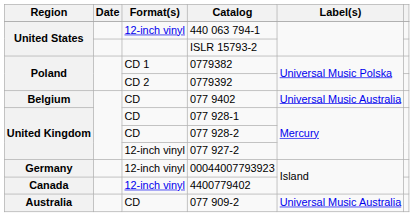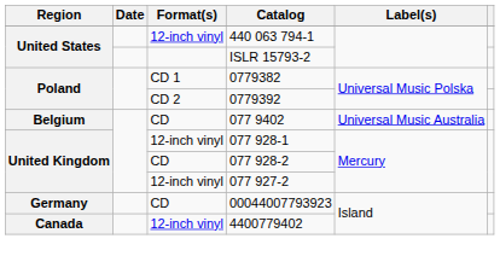077 928-1 | Format(s): CD -> 12-inch vinyl
00044007793923 | Format(s): 12-inch vinyl -> CD
- row: Australia | CD | 077 909-2 | Universal Music Australia
